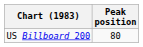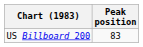US Billboard 200 | Peak position: 80 -> 83
